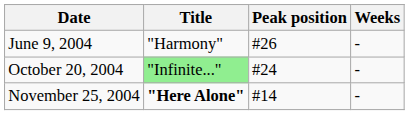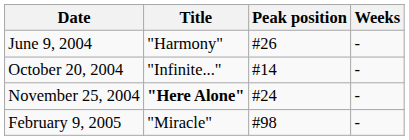October 20, 2004 | Title: lightgreen background -> no background
October 20, 2004 | Peak position: #24 -> #14
November 25, 2004 | Peak position: #14 -> #24
+ row: February 9, 2005 | "Miracle" | #98 | -
